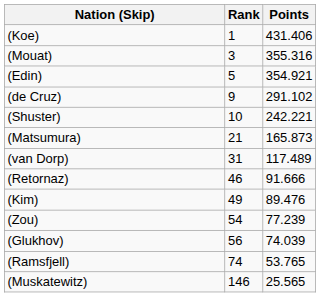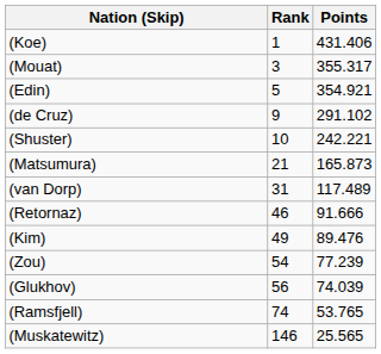(Mouat) | Points: 355.316 -> 355.317
